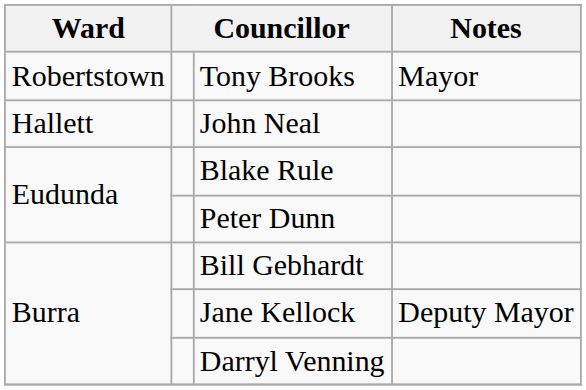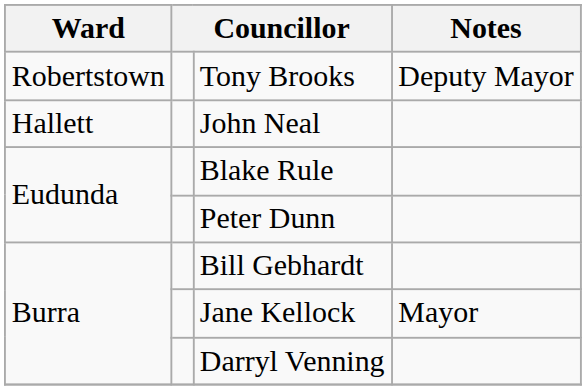Tony Brooks | Notes: Mayor -> Deputy Mayor
Jane Kellock | Notes: Deputy Mayor -> Mayor
